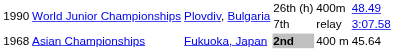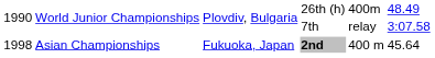Asian Championships | column 1: 1968 -> 1998
